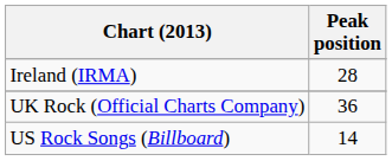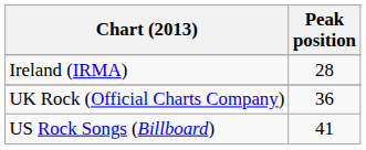US Rock Songs (Billboard) | Peak position: 14 -> 41
